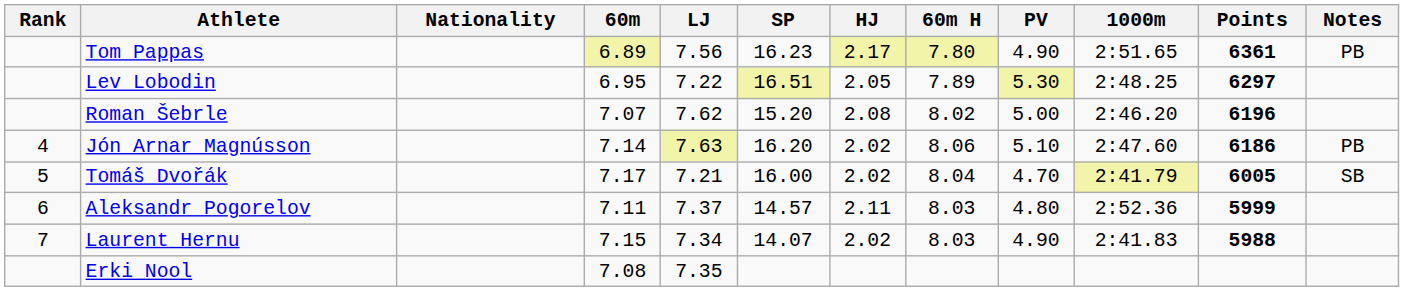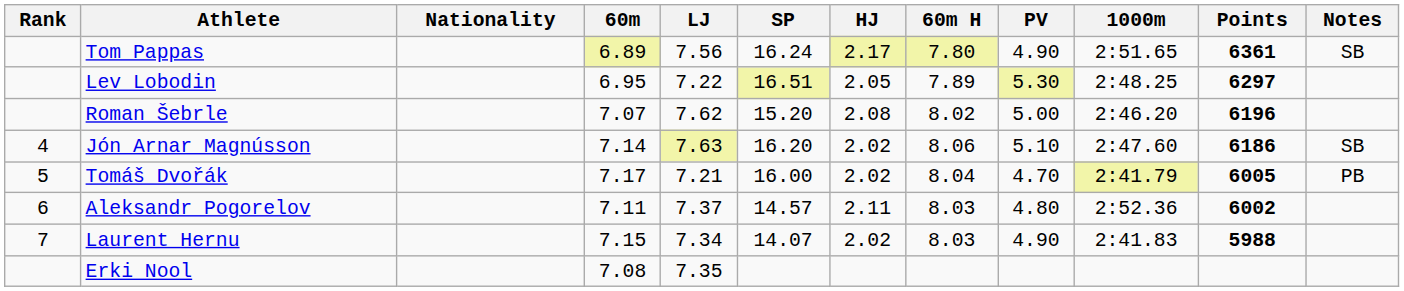Tom Pappas | SP: 16.23 -> 16.24
Tom Pappas | Notes: PB -> SB
Jón Arnar Magnússon | Notes: PB -> SB
Tomáš Dvořák | Notes: SB -> PB
Aleksandr Pogorelov | Points: 5999 -> 6002
